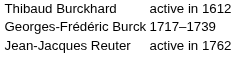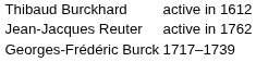rows swapped: Georges-Frédéric Burck <-> Jean-Jacques Reuter
